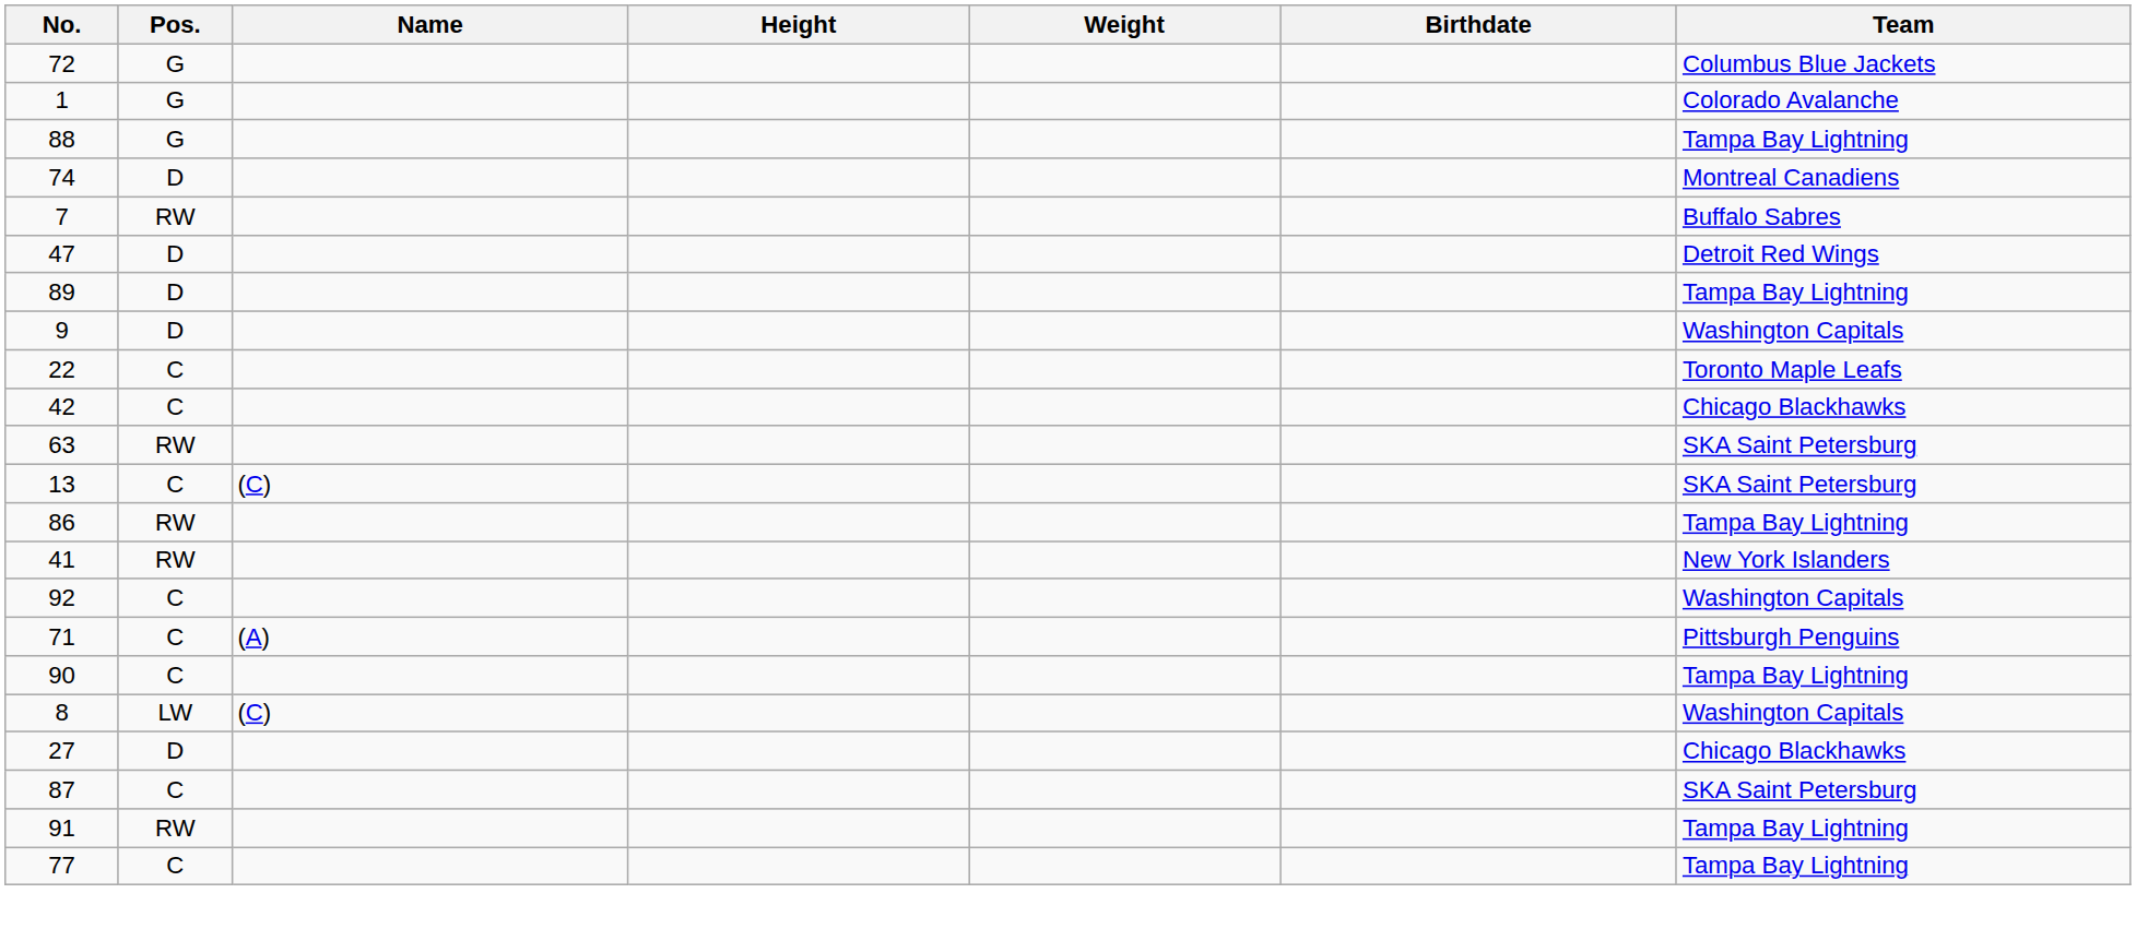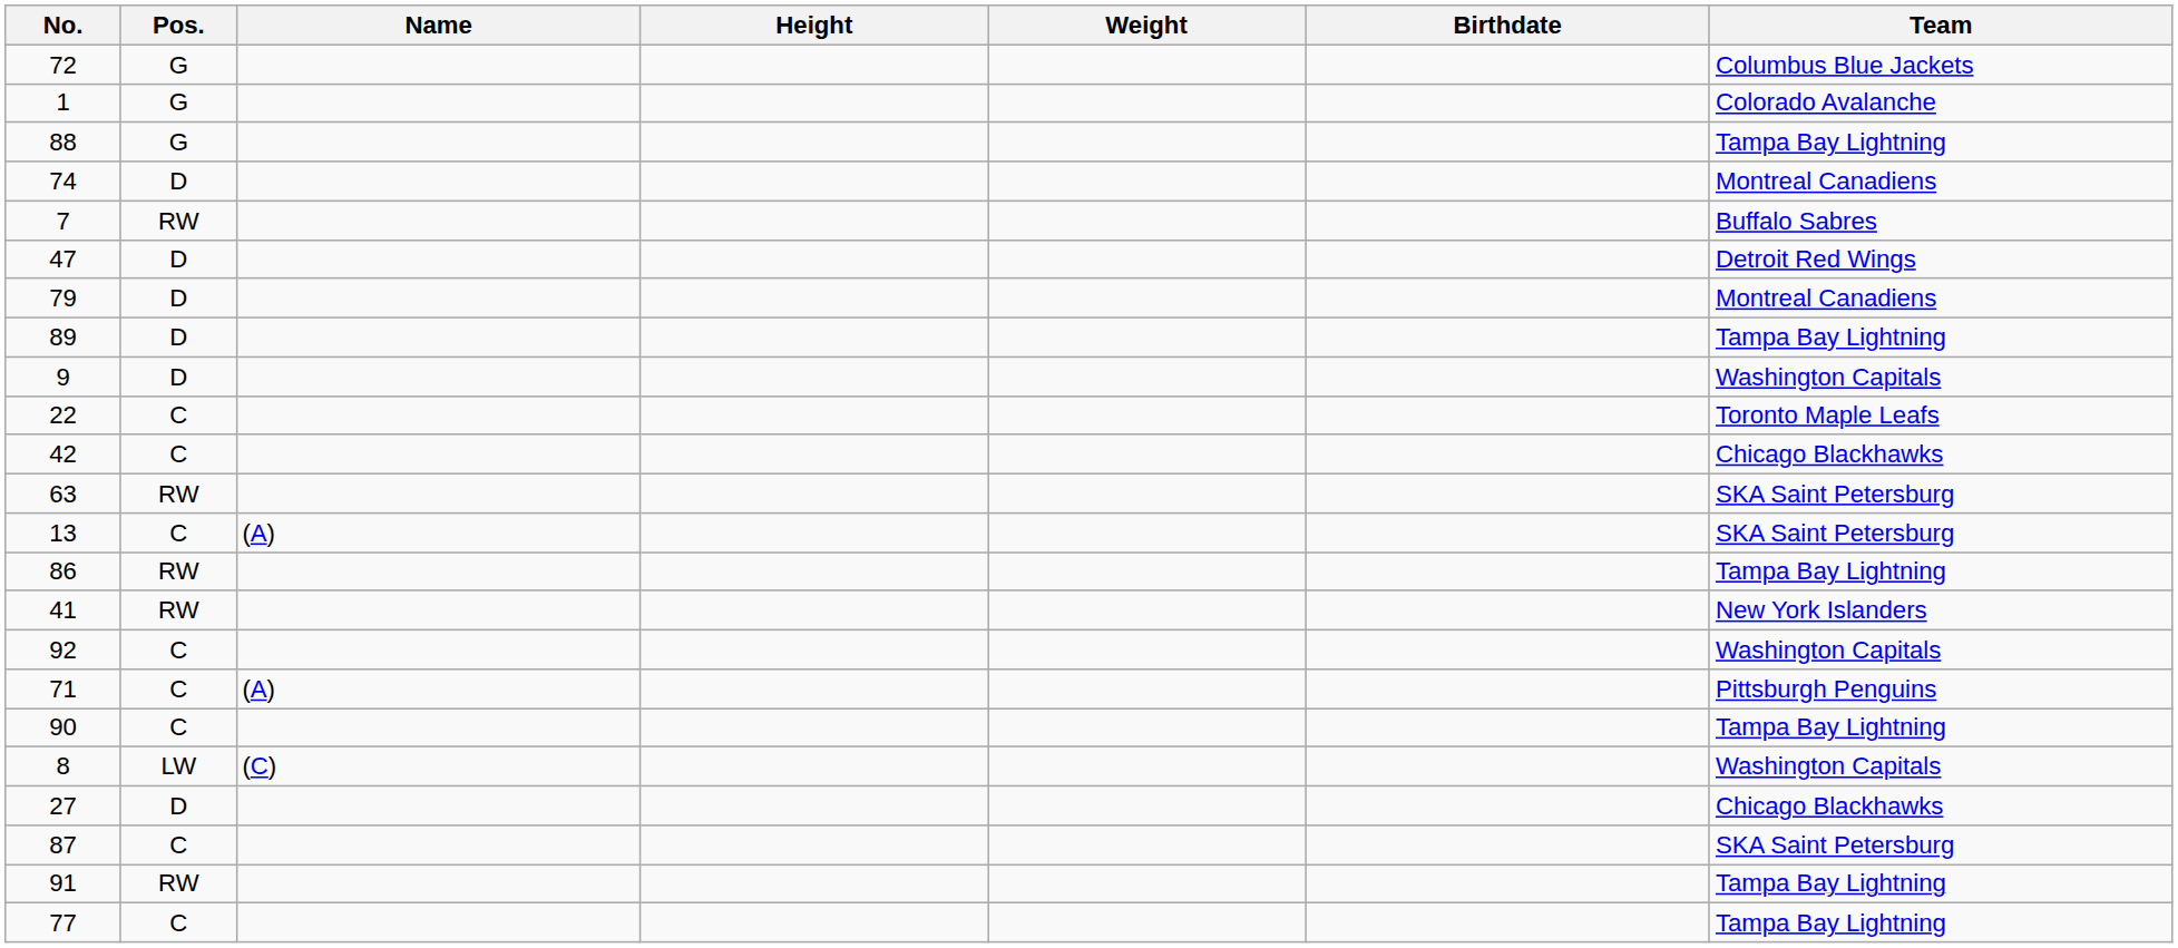+ row: 79 | D | Montreal Canadiens
13 | Name: (C) -> (A)
